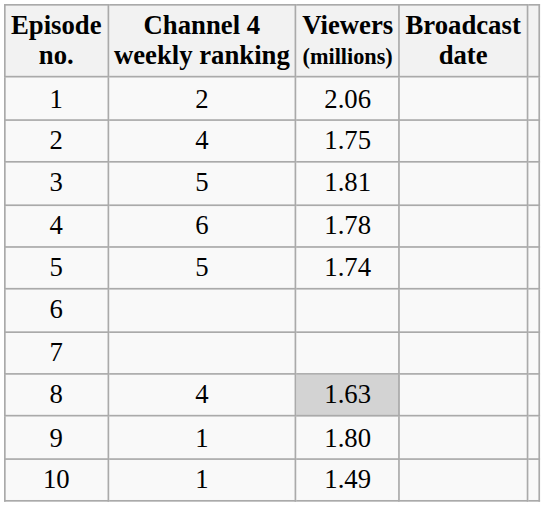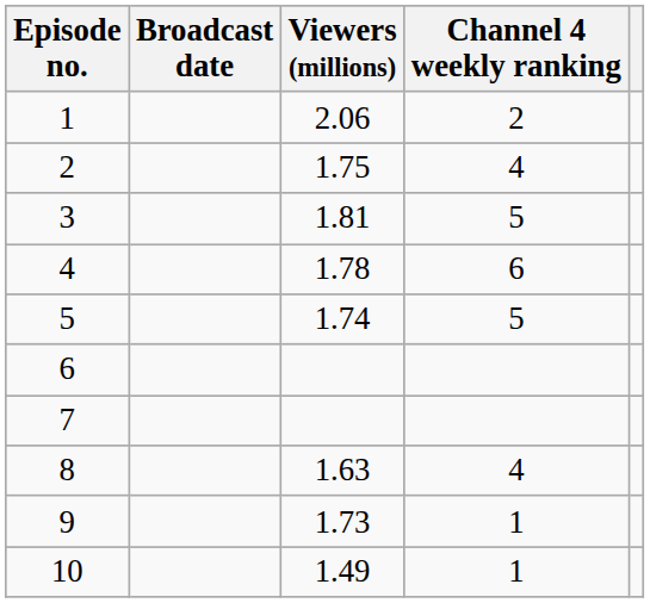columns swapped: Broadcast date <-> Channel 4 weekly ranking
8 | Viewers (millions): lightgrey background -> no background
9 | Viewers (millions): 1.80 -> 1.73
